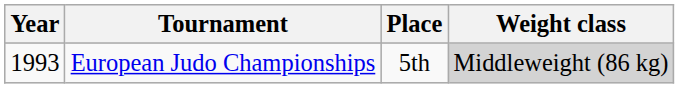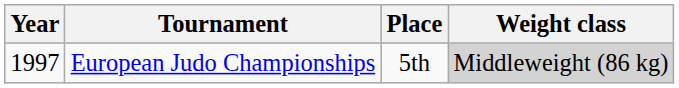European Judo Championships | Year: 1993 -> 1997
